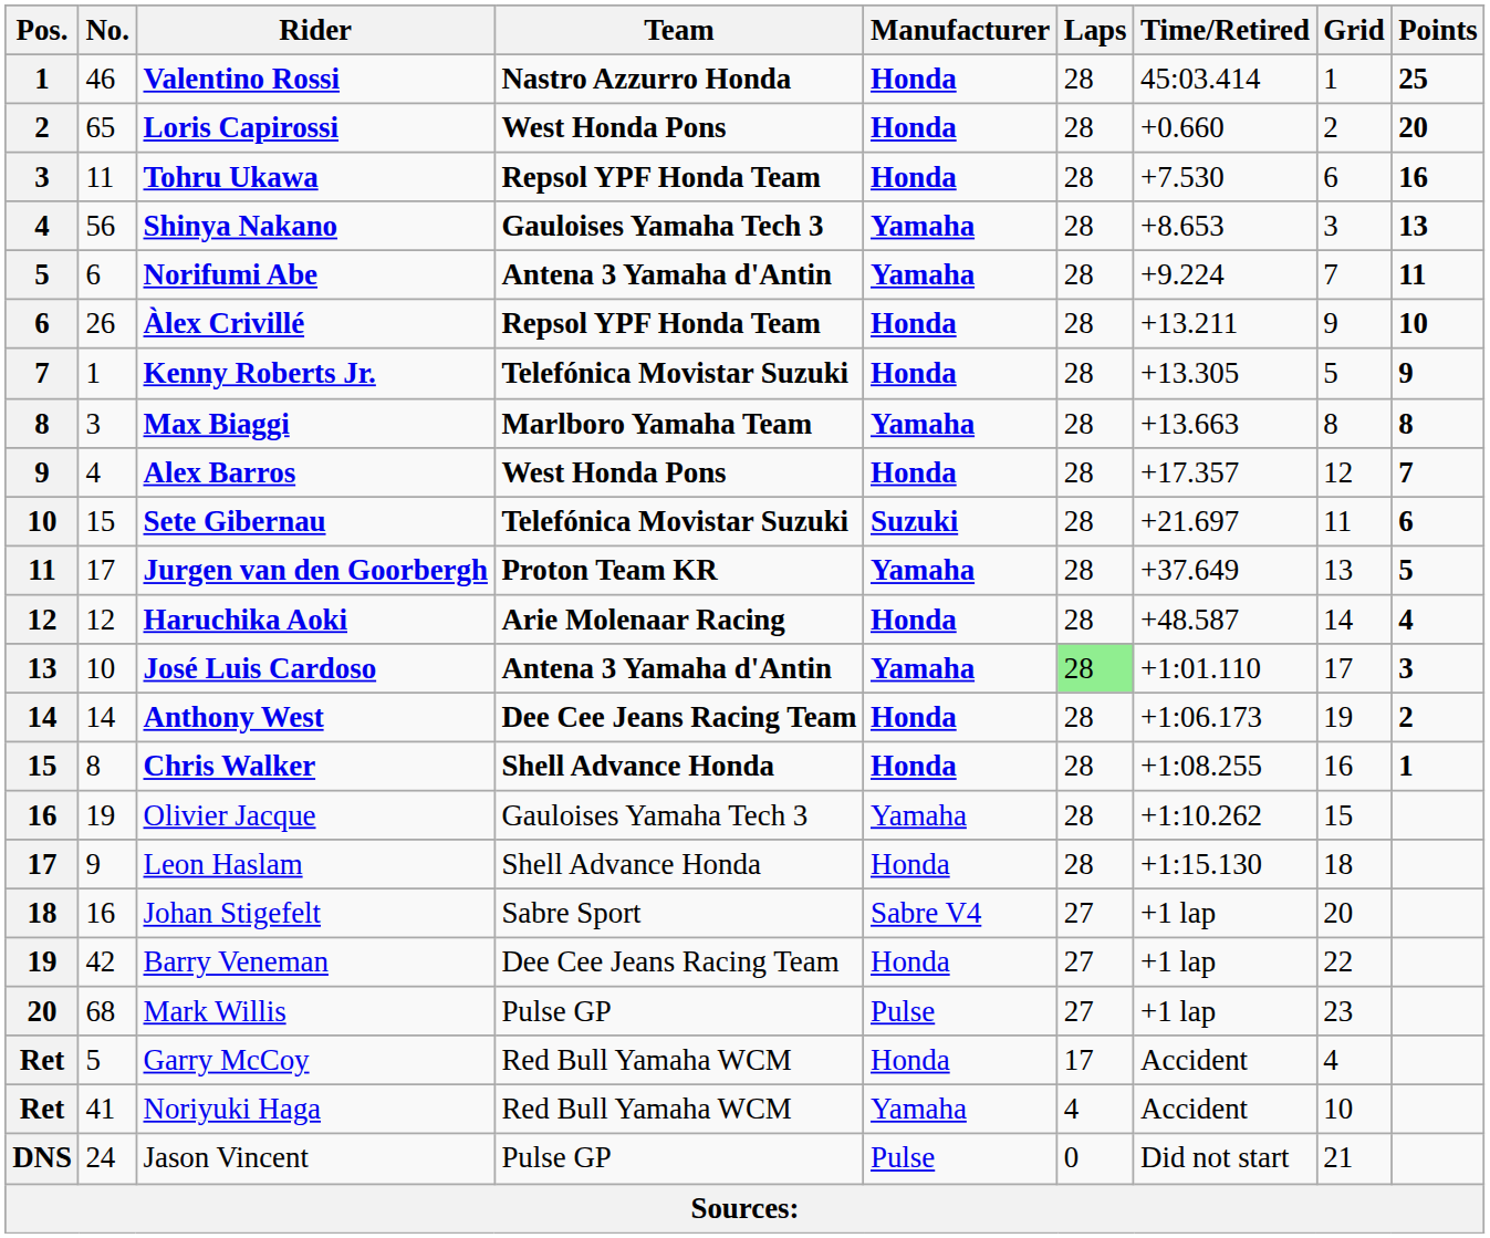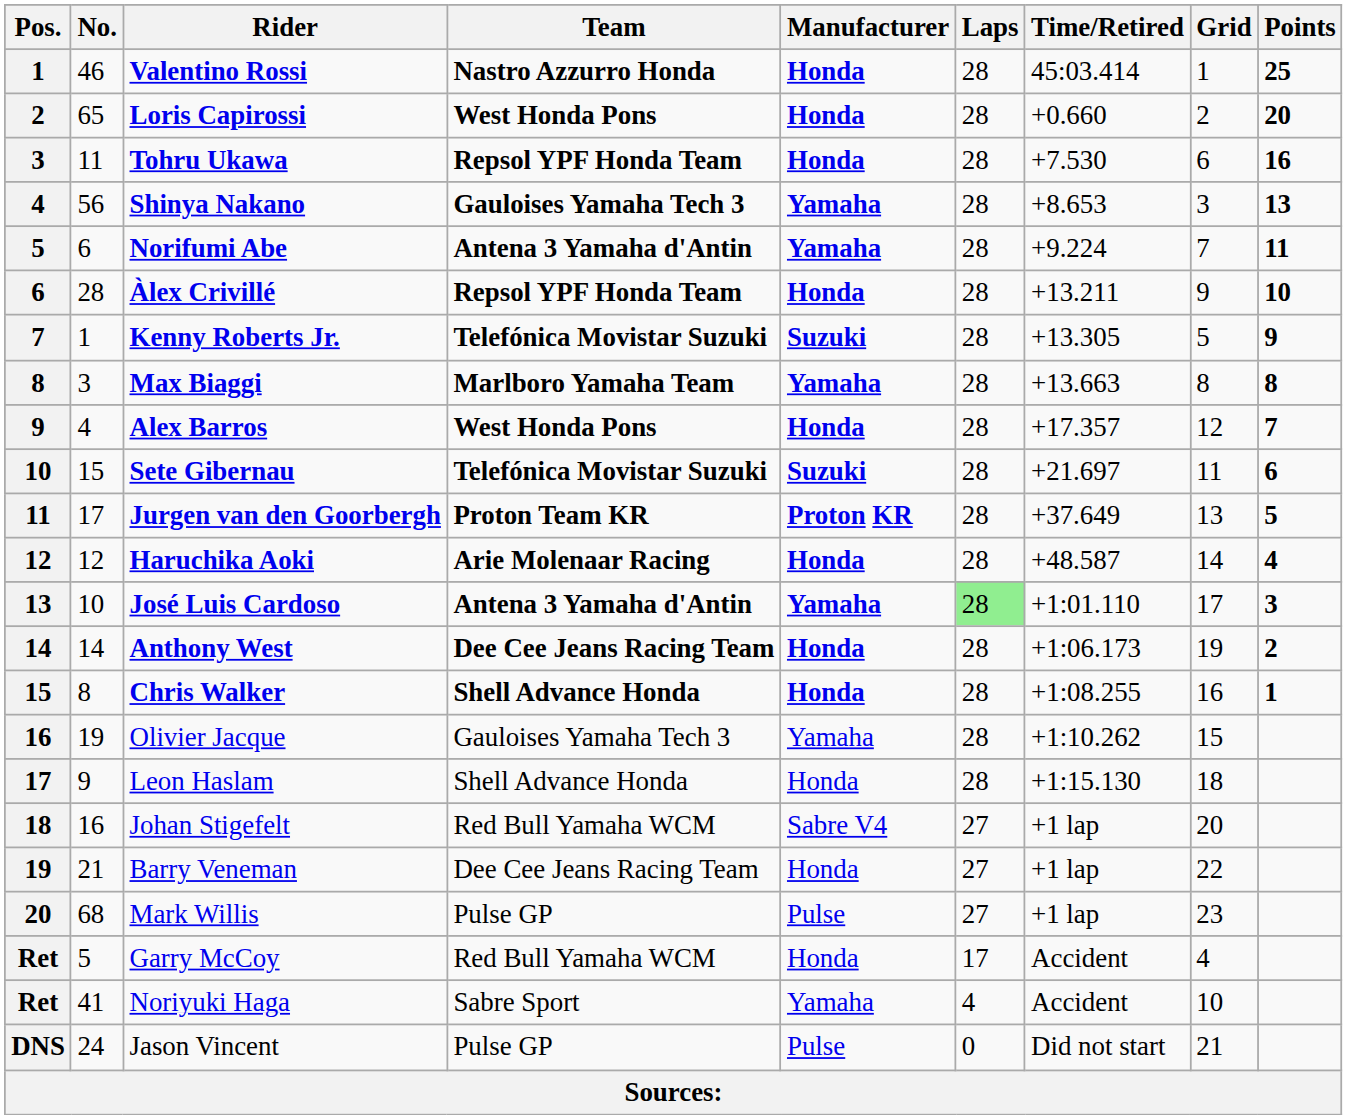Àlex Crivillé | No.: 26 -> 28
Kenny Roberts Jr. | Manufacturer: Honda -> Suzuki
Jurgen van den Goorbergh | Manufacturer: Yamaha -> Proton KR
Johan Stigefelt | Team: Sabre Sport -> Red Bull Yamaha WCM
Barry Veneman | No.: 42 -> 21
Noriyuki Haga | Team: Red Bull Yamaha WCM -> Sabre Sport
